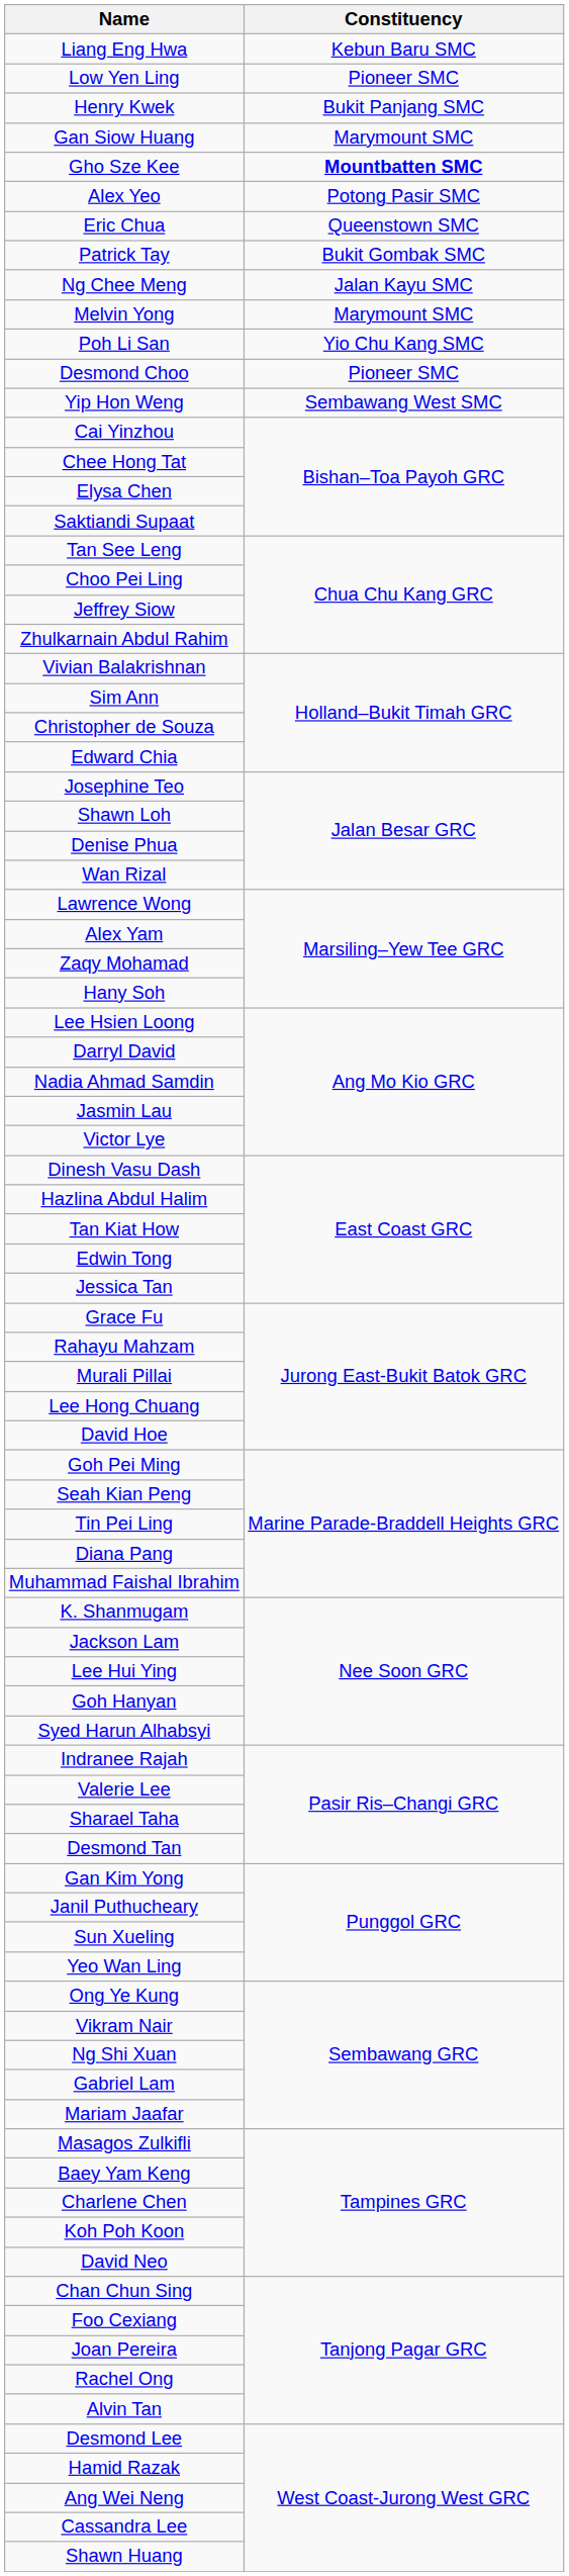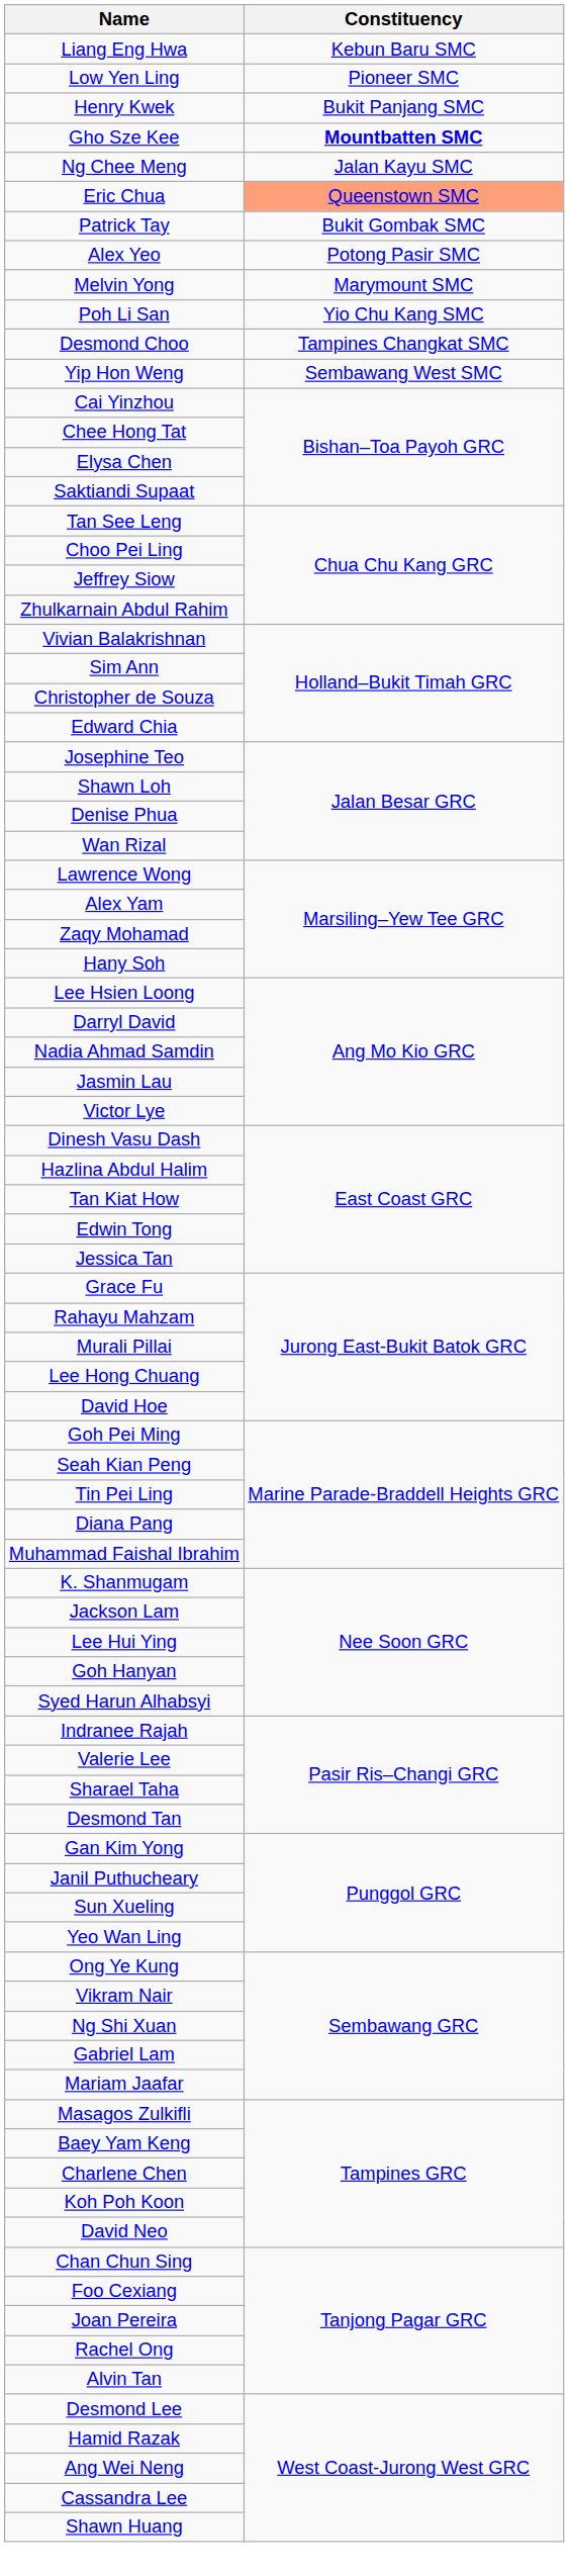- row: Gan Siow Huang | Marymount SMC
rows swapped: Ng Chee Meng <-> Alex Yeo
Eric Chua | Constituency: no background -> lightsalmon background
Desmond Choo | Constituency: Pioneer SMC -> Tampines Changkat SMC
